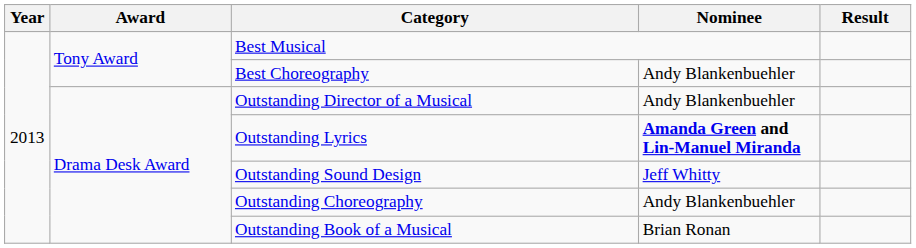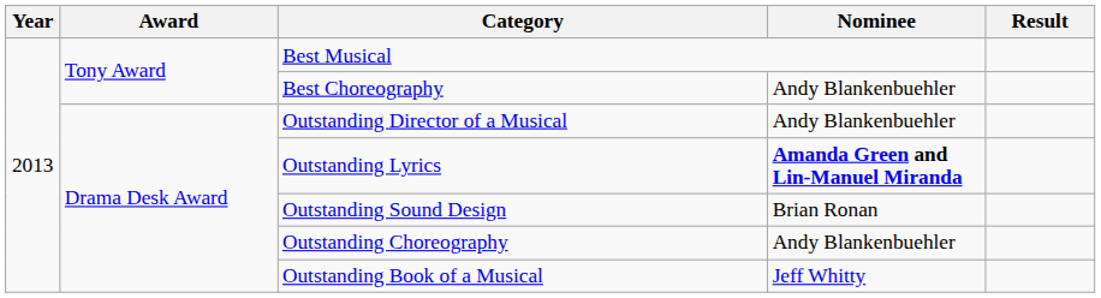Outstanding Sound Design | Nominee: Jeff Whitty -> Brian Ronan
Outstanding Book of a Musical | Nominee: Brian Ronan -> Jeff Whitty
